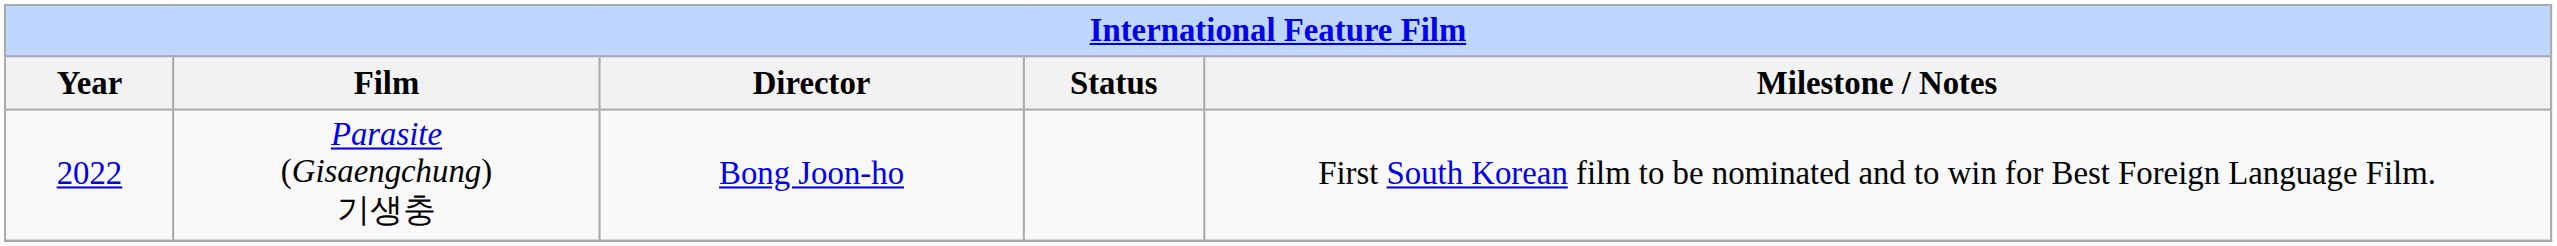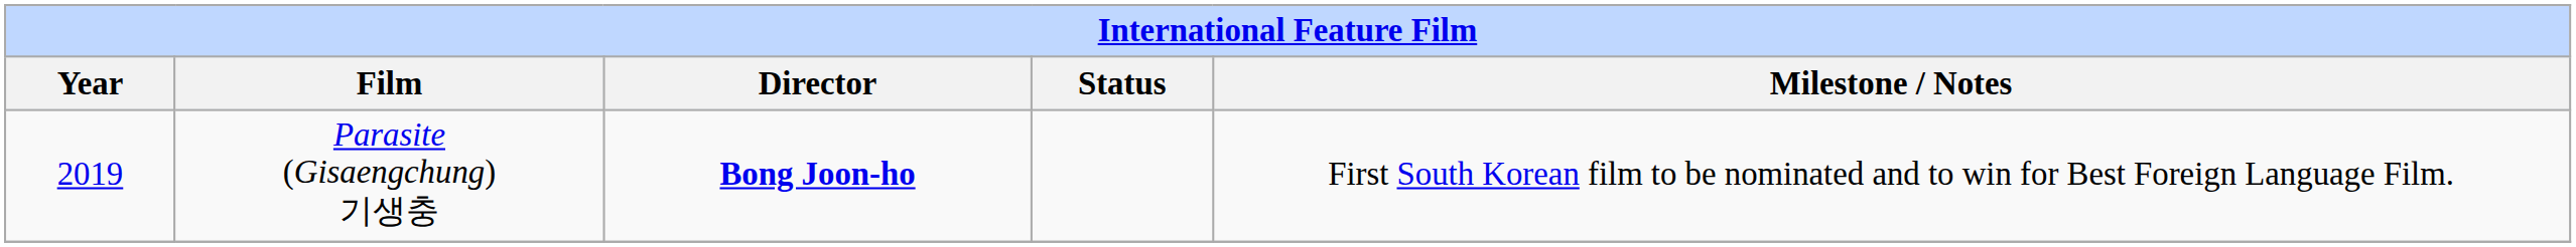Parasite (Gisaengchung) 기생충 | Year: 2022 -> 2019
Parasite (Gisaengchung) 기생충 | Director: normal -> bold
